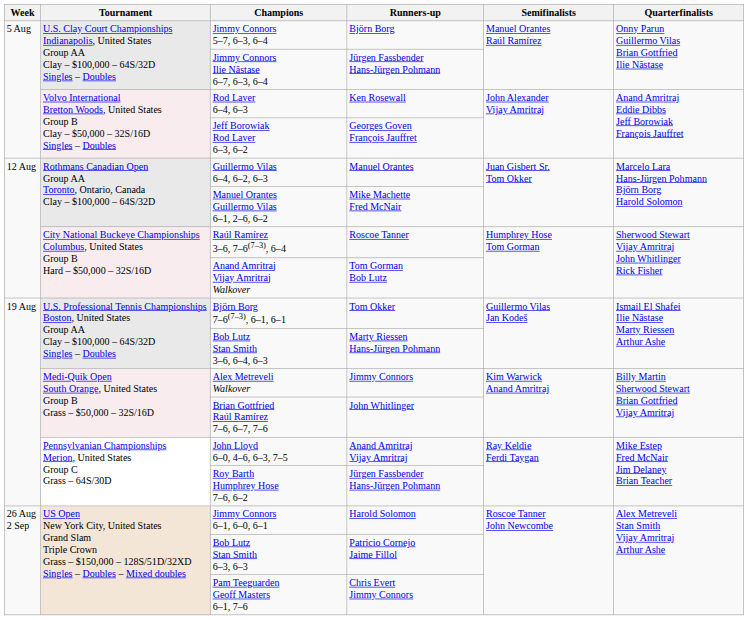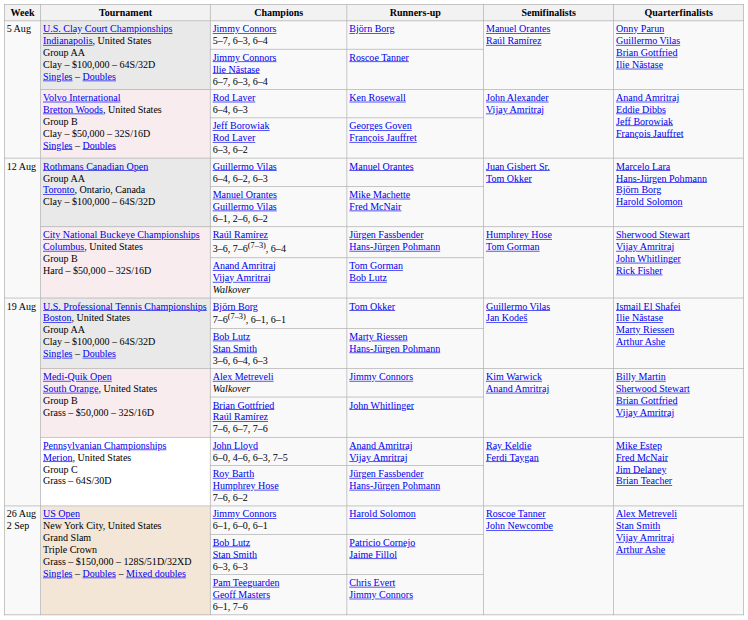Jimmy Connors Ilie Năstase 6–7, 6–3, 6–4 | Runners-up: Jürgen Fassbender Hans-Jürgen Pohmann -> Roscoe Tanner
Raúl Ramírez 3–6, 7–6(7–3), 6–4 | Runners-up: Roscoe Tanner -> Jürgen Fassbender Hans-Jürgen Pohmann
